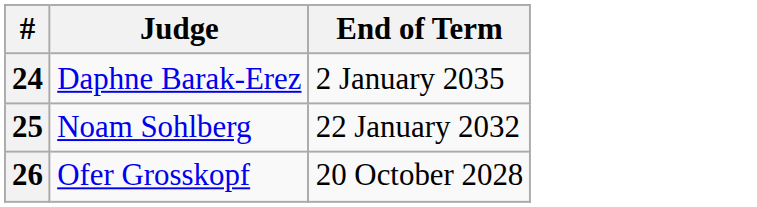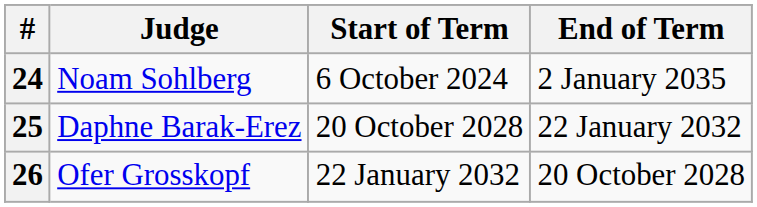+ column: Start of Term | 6 October 2024 | 20 October 2028 | 22 January 2032
24 | Judge: Daphne Barak-Erez -> Noam Sohlberg
25 | Judge: Noam Sohlberg -> Daphne Barak-Erez
